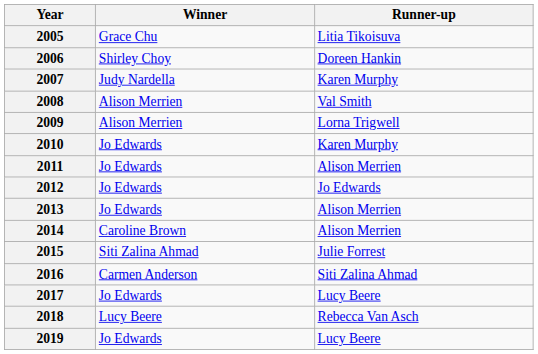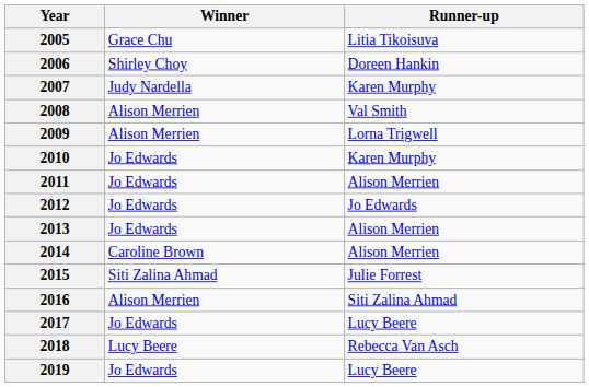2016 | Winner: Carmen Anderson -> Alison Merrien
